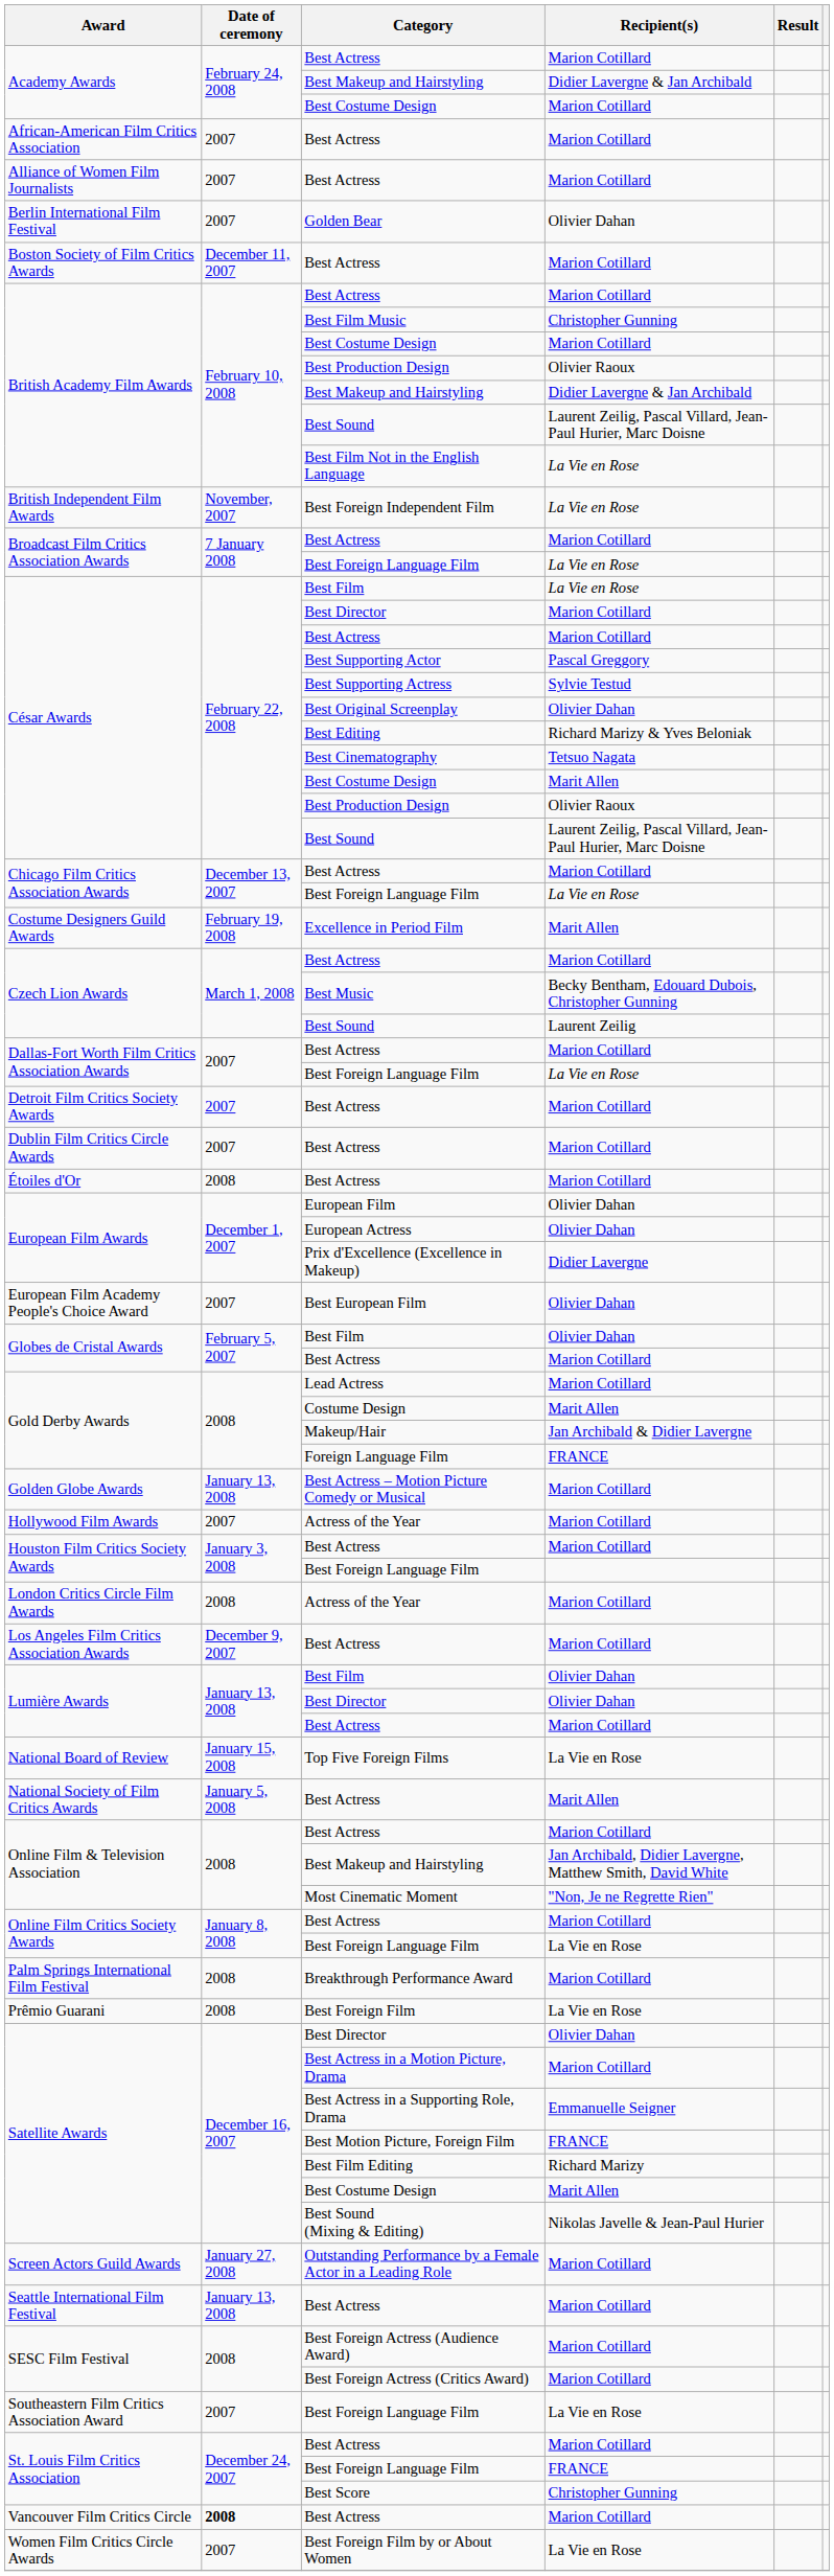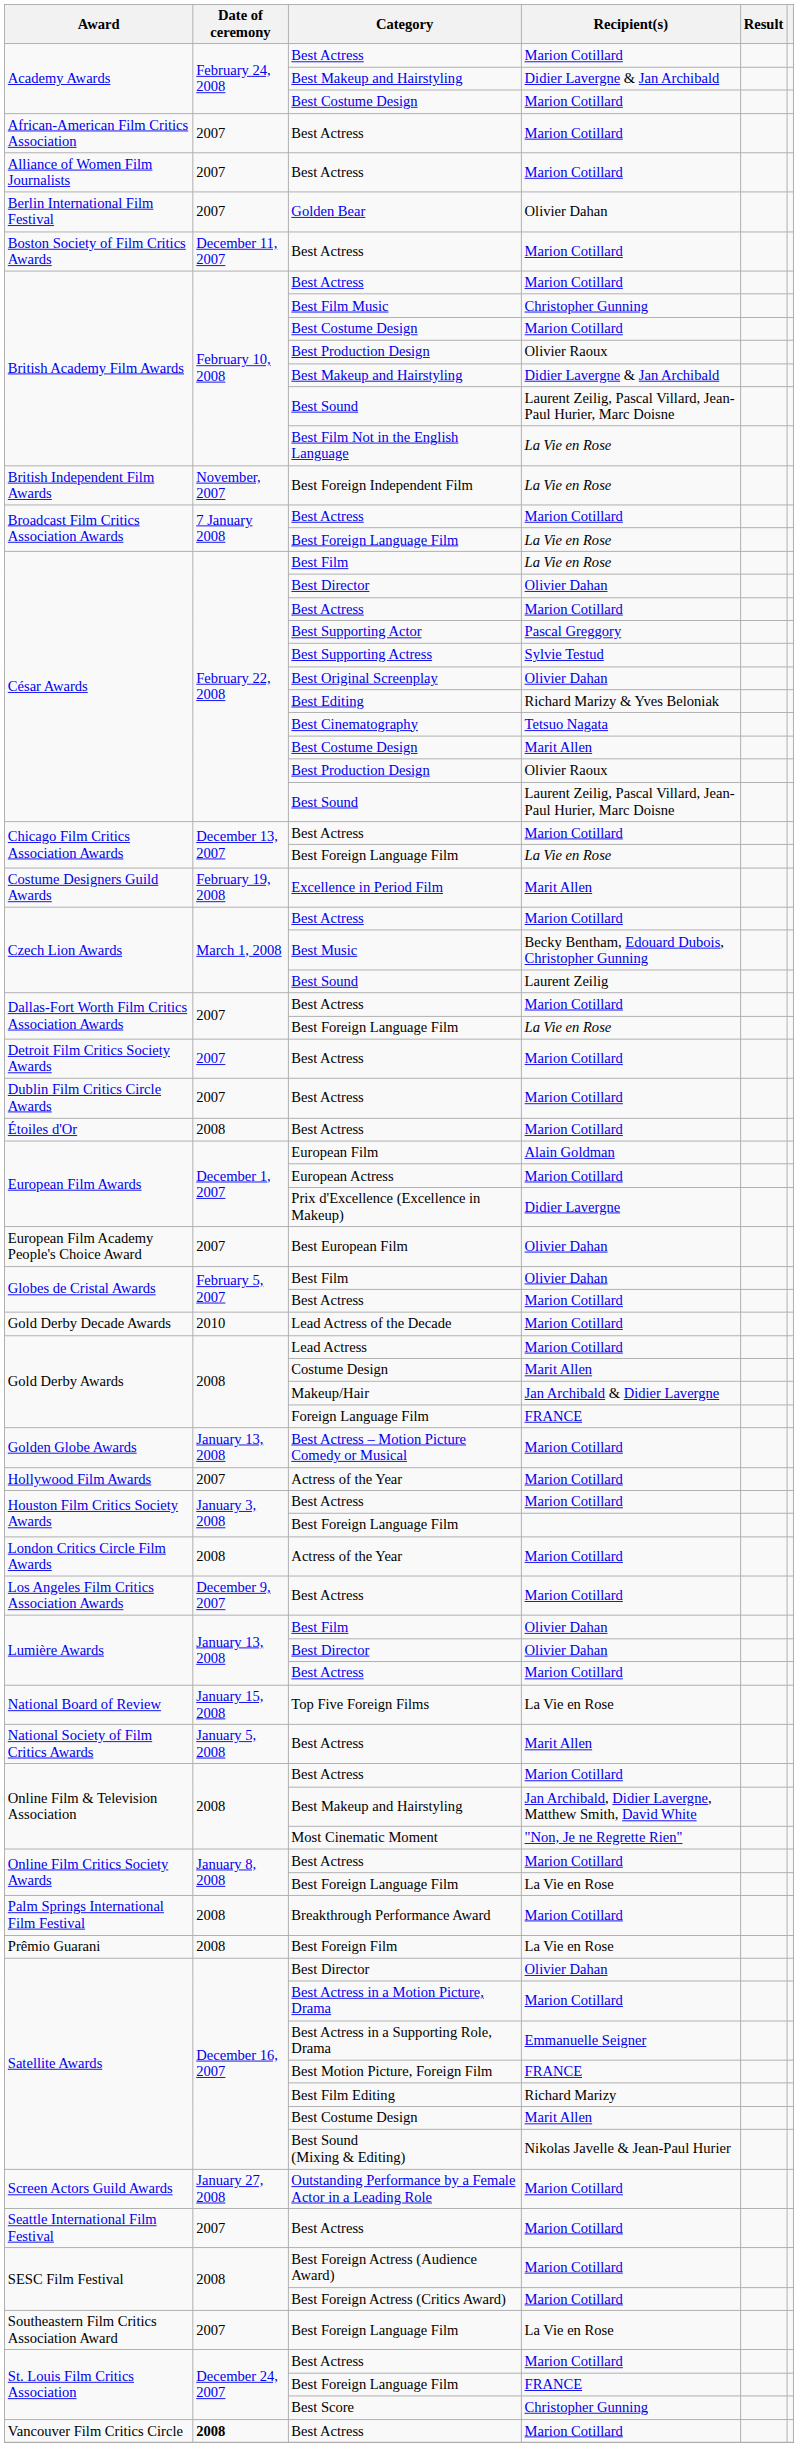César Awards / Best Director | Recipient(s): Marion Cotillard -> Olivier Dahan
European Film | Recipient(s): Olivier Dahan -> Alain Goldman
European Actress | Recipient(s): Olivier Dahan -> Marion Cotillard
+ row: Gold Derby Decade Awards | 2010 | Lead Actress of the Decade | Marion Cotillard
Seattle International Film Festival / Best Actress | Date of ceremony: January 13, 2008 -> 2007
- row: Women Film Critics Circle Awards | 2007 | Best Foreign Film by or About Women | La Vie en Rose
